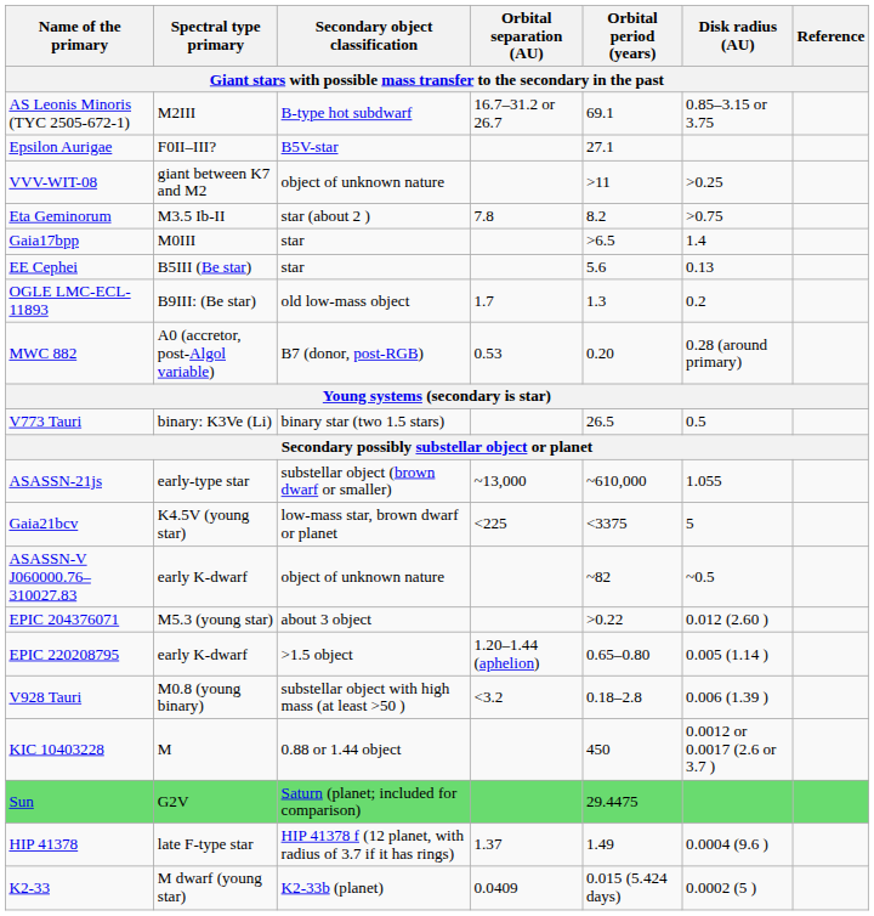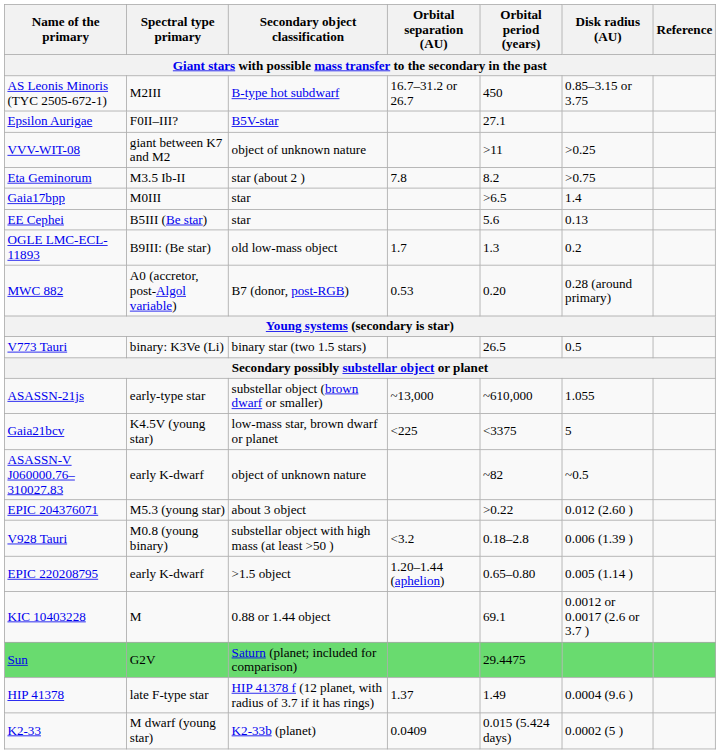AS Leonis Minoris (TYC 2505-672-1) | Orbital period (years): 69.1 -> 450
rows swapped: V928 Tauri <-> EPIC 220208795
KIC 10403228 | Orbital period (years): 450 -> 69.1
